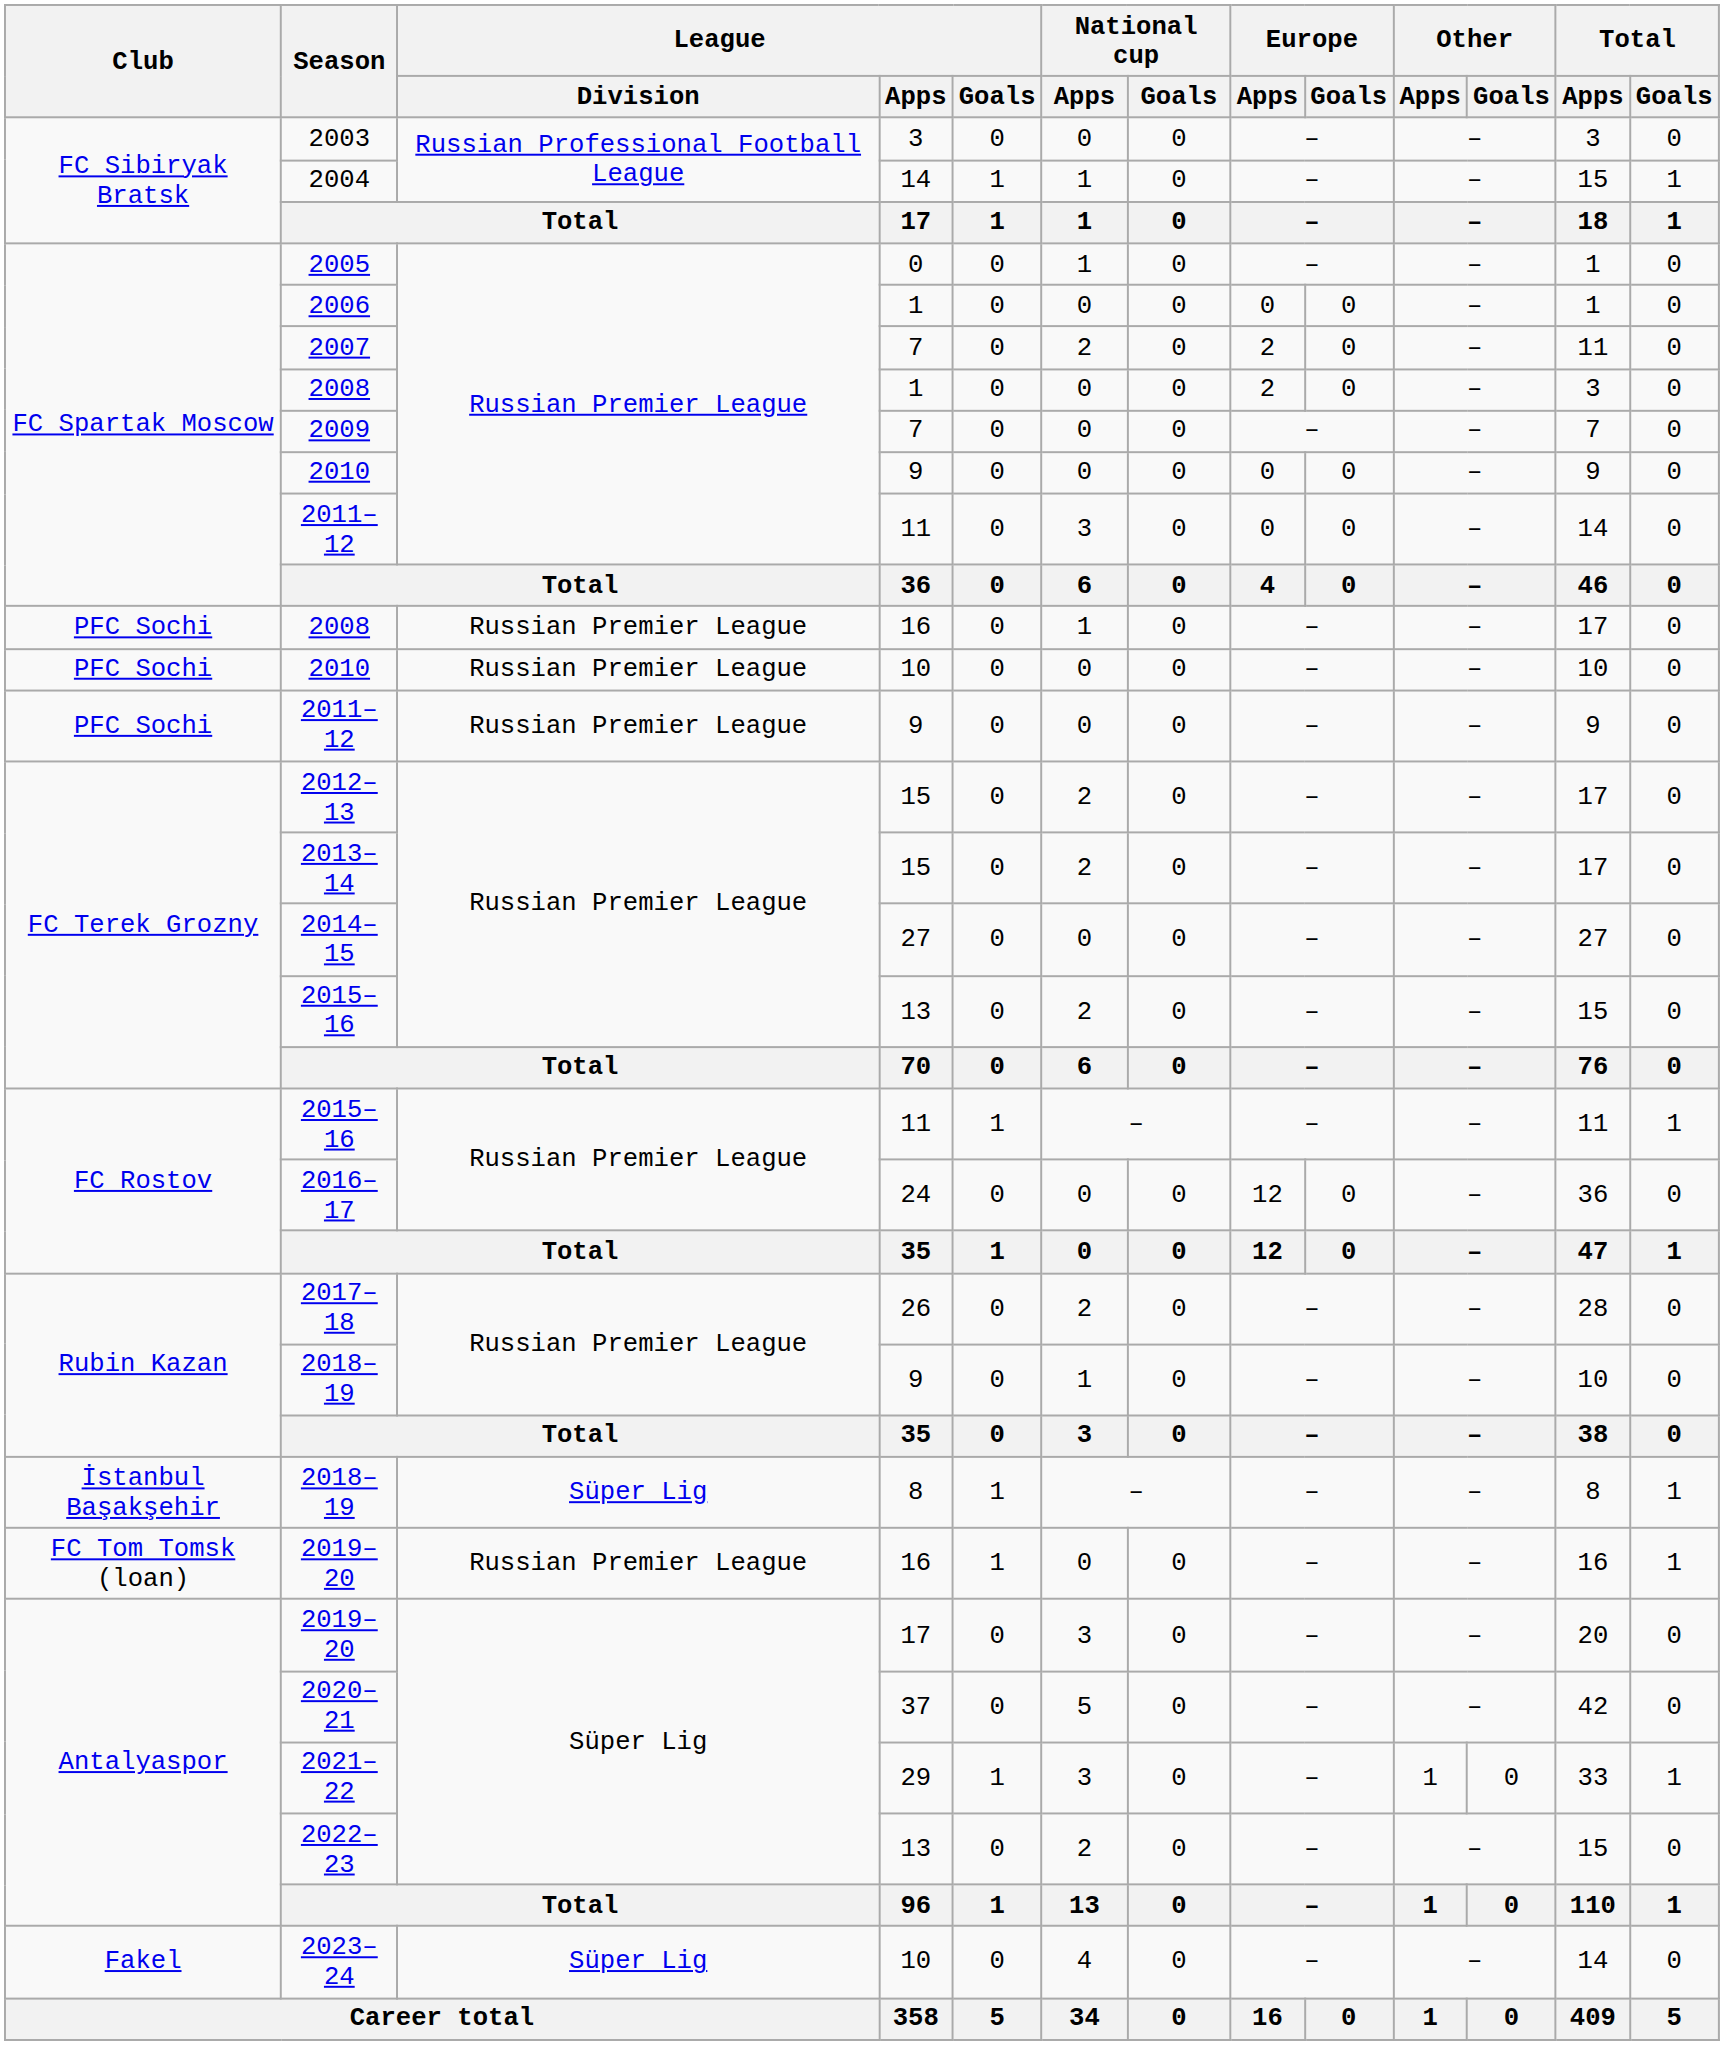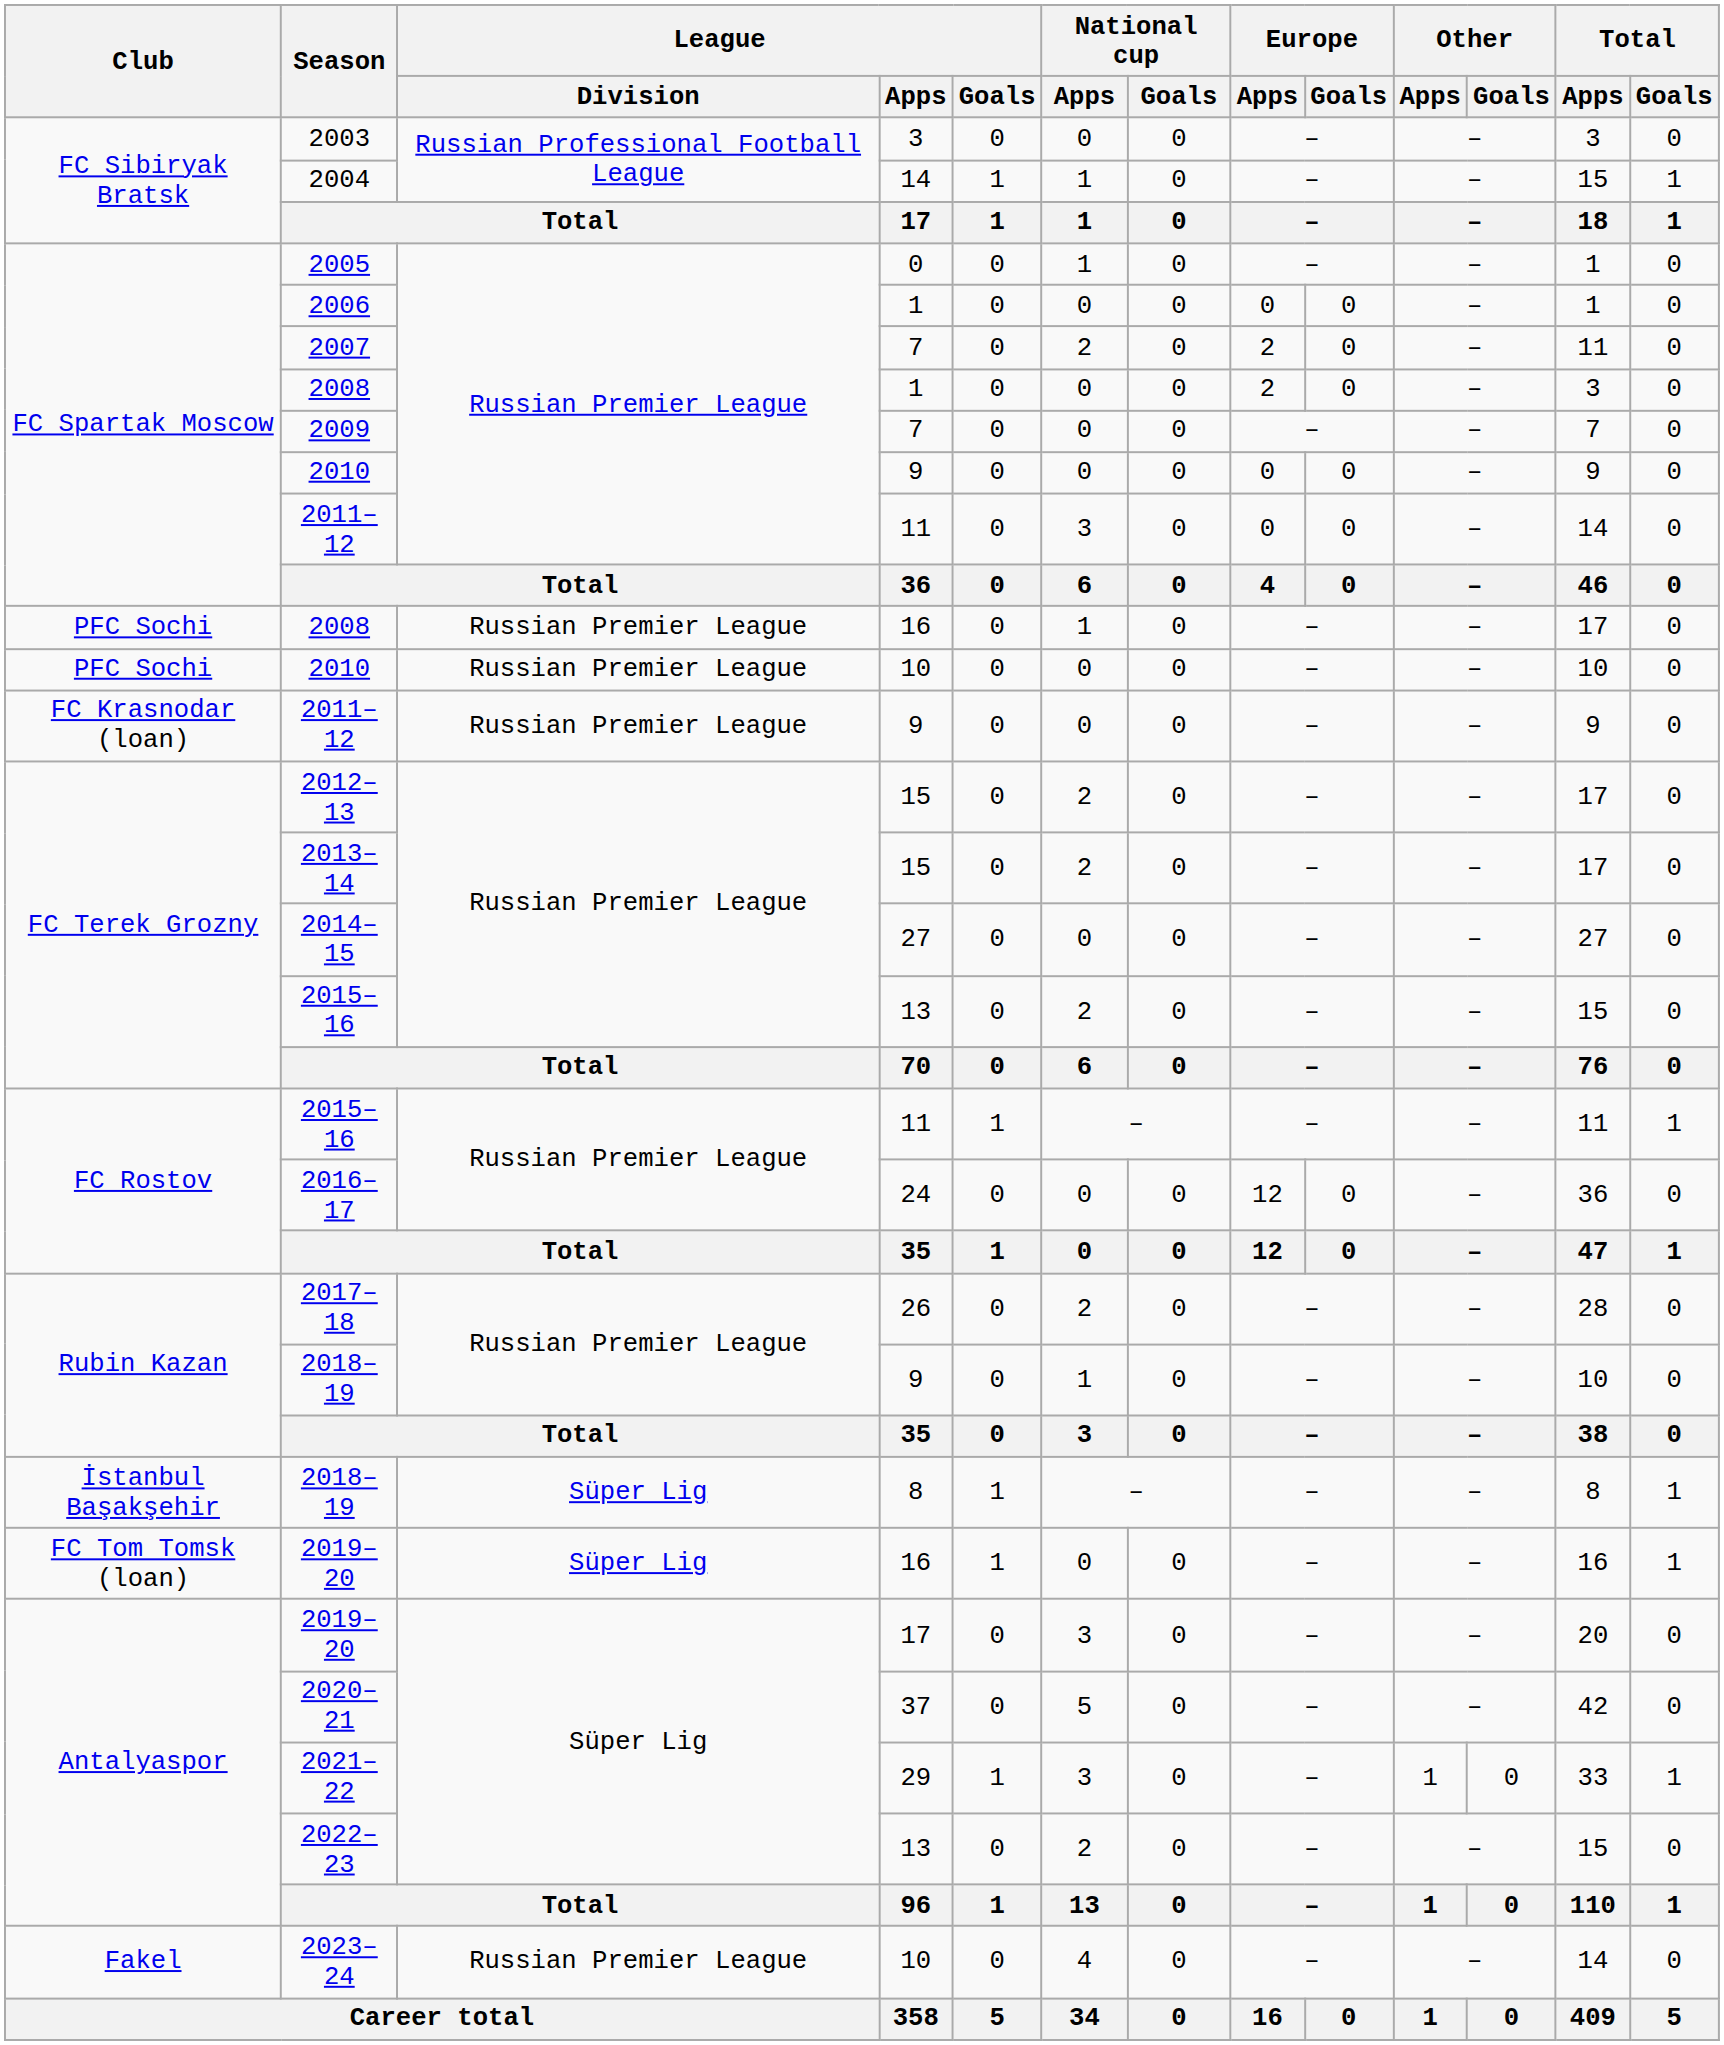2011–12 / 9 | Club: PFC Sochi -> FC Krasnodar (loan)
2019–20 / 16 | League / Division: Russian Premier League -> Süper Lig
2023–24 | League / Division: Süper Lig -> Russian Premier League
